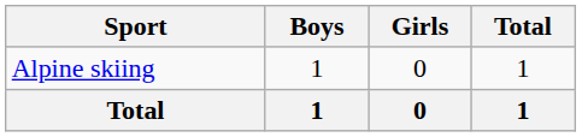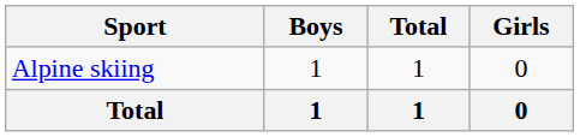columns swapped: Girls <-> Total
